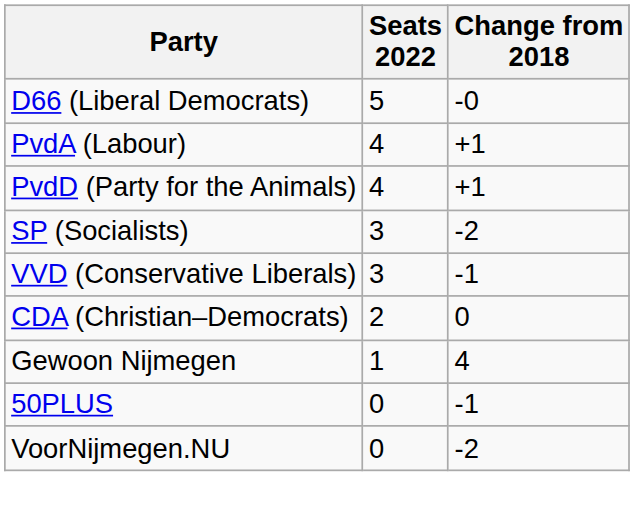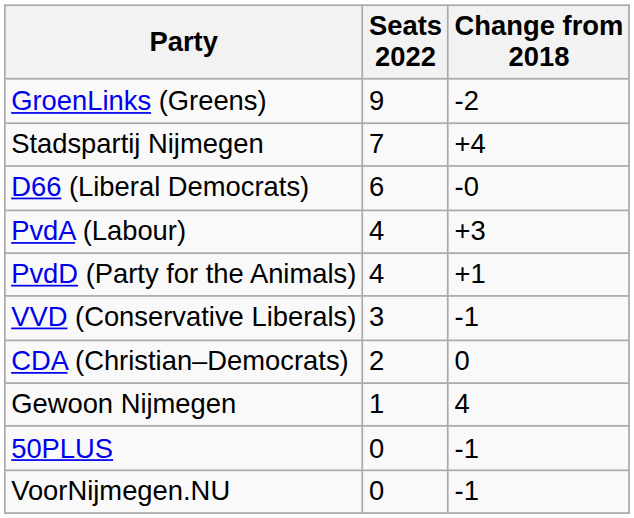+ row: GroenLinks (Greens) | 9 | -2
+ row: Stadspartij Nijmegen | 7 | +4
D66 (Liberal Democrats) | Seats 2022: 5 -> 6
PvdA (Labour) | Change from 2018: +1 -> +3
- row: SP (Socialists) | 3 | -2
VoorNijmegen.NU | Change from 2018: -2 -> -1
